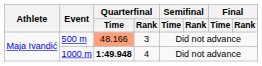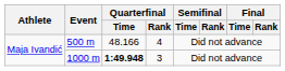500 m | Quarterfinal / Time: lightsalmon background -> no background
500 m | Quarterfinal / Rank: 3 -> 4
1000 m | Quarterfinal / Rank: 4 -> 3
